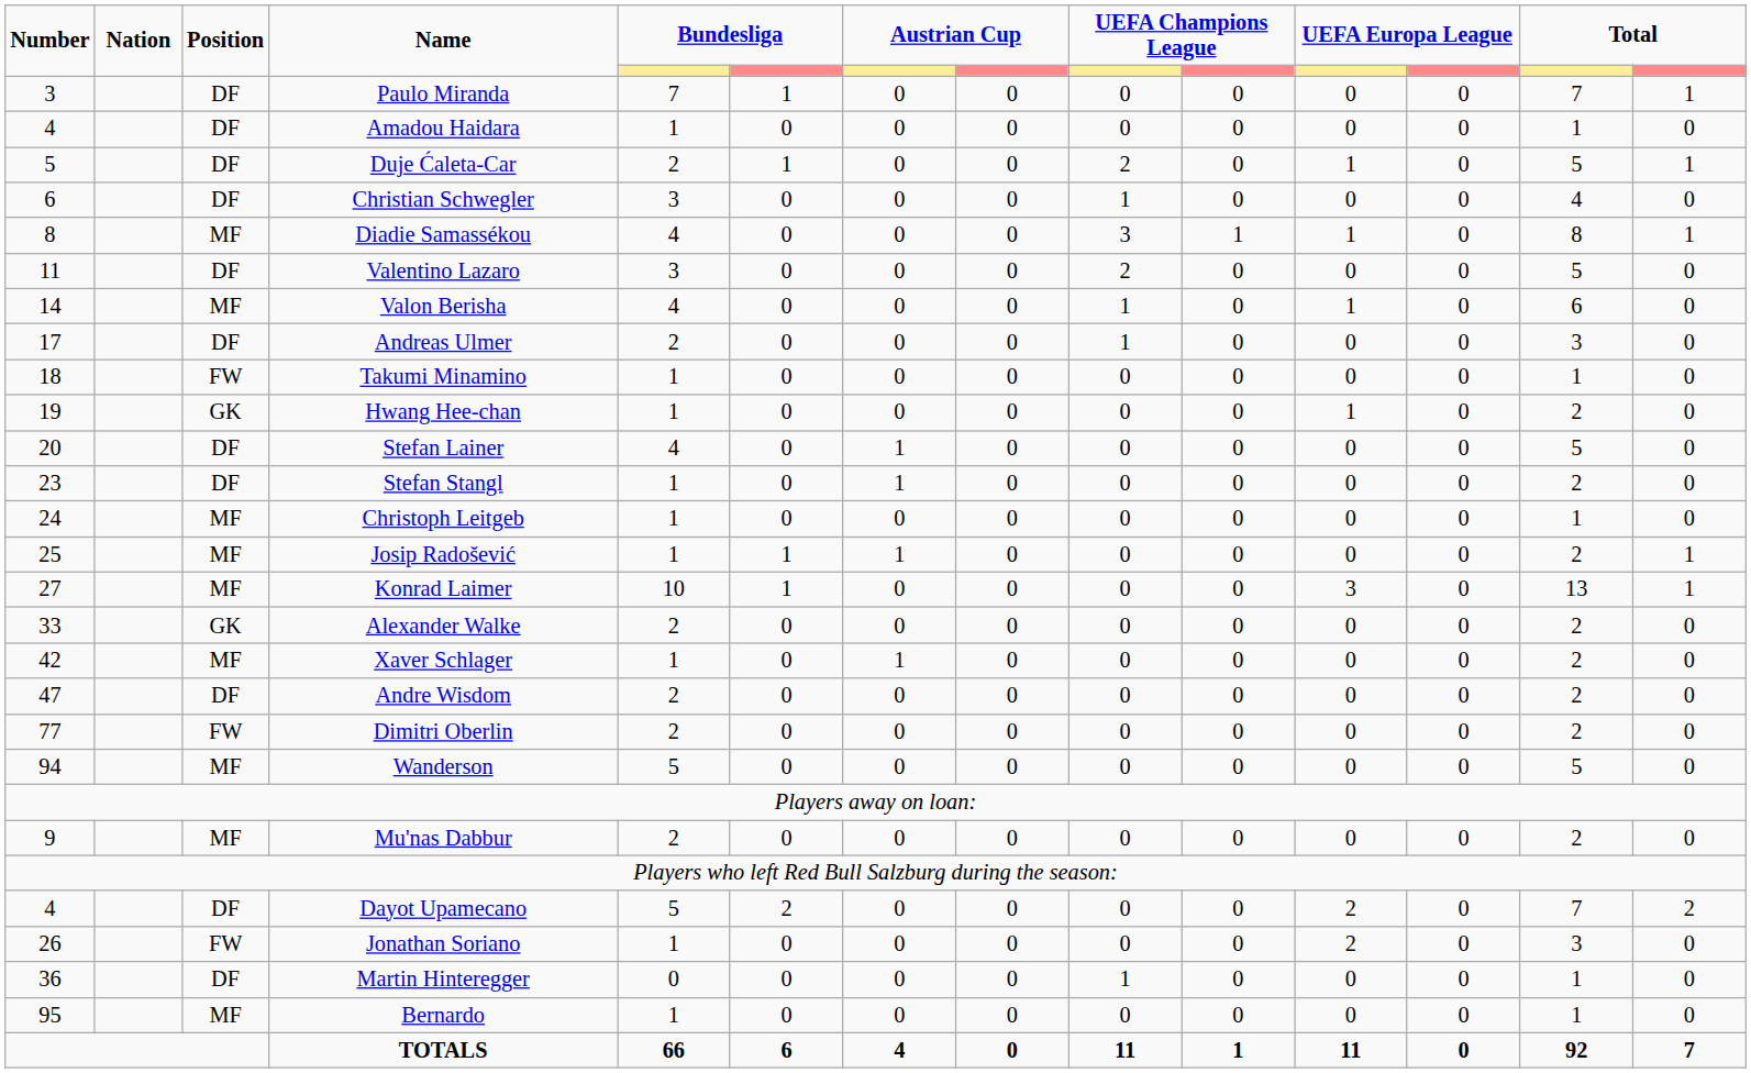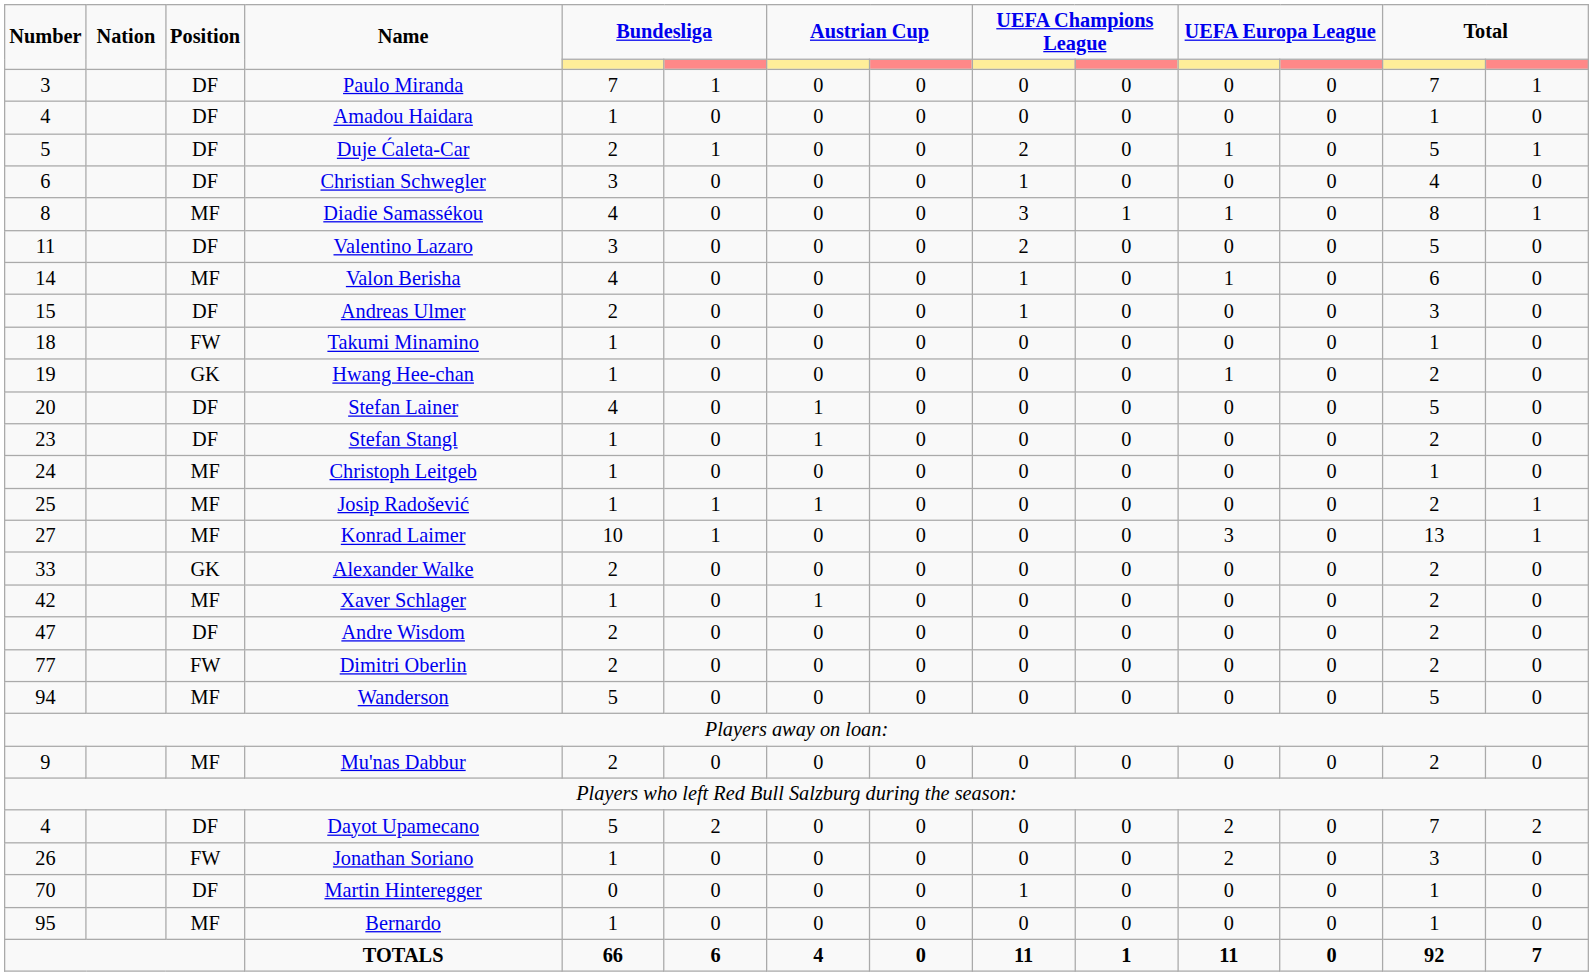Andreas Ulmer | Number: 17 -> 15
Martin Hinteregger | Number: 36 -> 70
